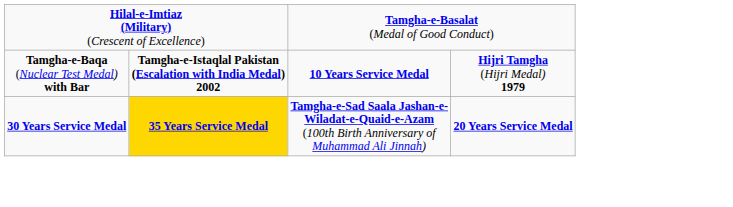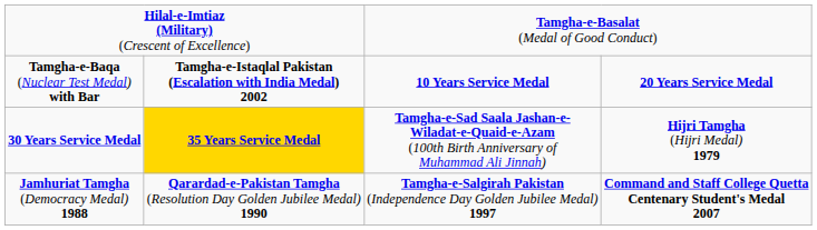Tamgha-e-Baqa (Nuclear Test Medal) with Bar | column 4: Hijri Tamgha (Hijri Medal) 1979 -> 20 Years Service Medal
30 Years Service Medal | column 4: 20 Years Service Medal -> Hijri Tamgha (Hijri Medal) 1979
+ row: Jamhuriat Tamgha (Democracy Medal) 1988 | Qarardad-e-Pakistan Tamgha (Resolution Day Golden Jubilee Medal) 1990 | Tamgha-e-Salgirah Pakistan (Independence Day Golden Jubilee Medal) 1997 | Command and Staff College Quetta Centenary Student's Medal 2007
